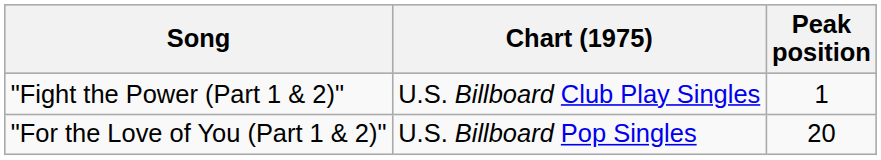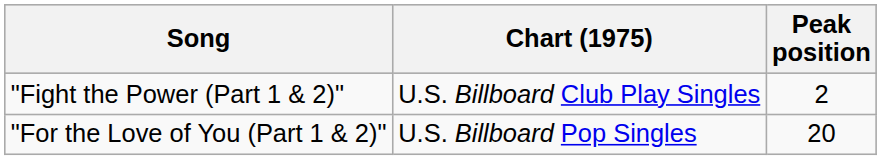"Fight the Power (Part 1 & 2)" | Peak position: 1 -> 2
